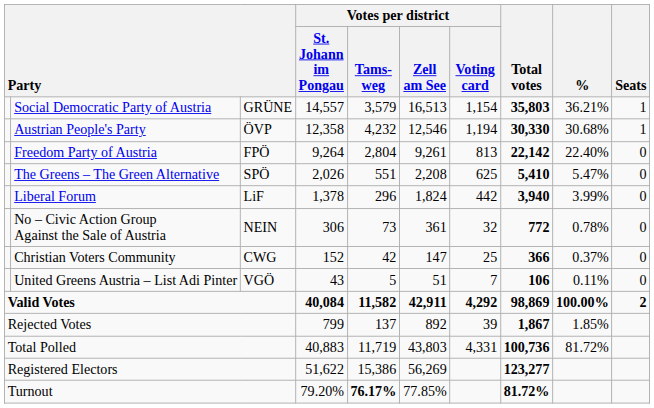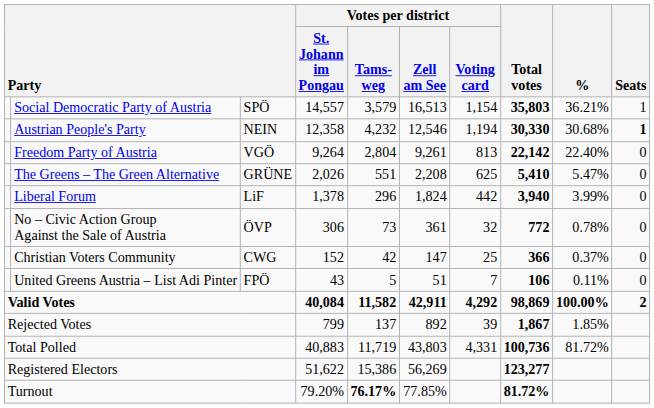Social Democratic Party of Austria | column 3: GRÜNE -> SPÖ
Austrian People's Party | column 3: ÖVP -> NEIN
Austrian People's Party | Seats: normal -> bold
Freedom Party of Austria | column 3: FPÖ -> VGÖ
The Greens – The Green Alternative | column 3: SPÖ -> GRÜNE
No – Civic Action Group Against the Sale of Austria | column 3: NEIN -> ÖVP
United Greens Austria – List Adi Pinter | column 3: VGÖ -> FPÖ
